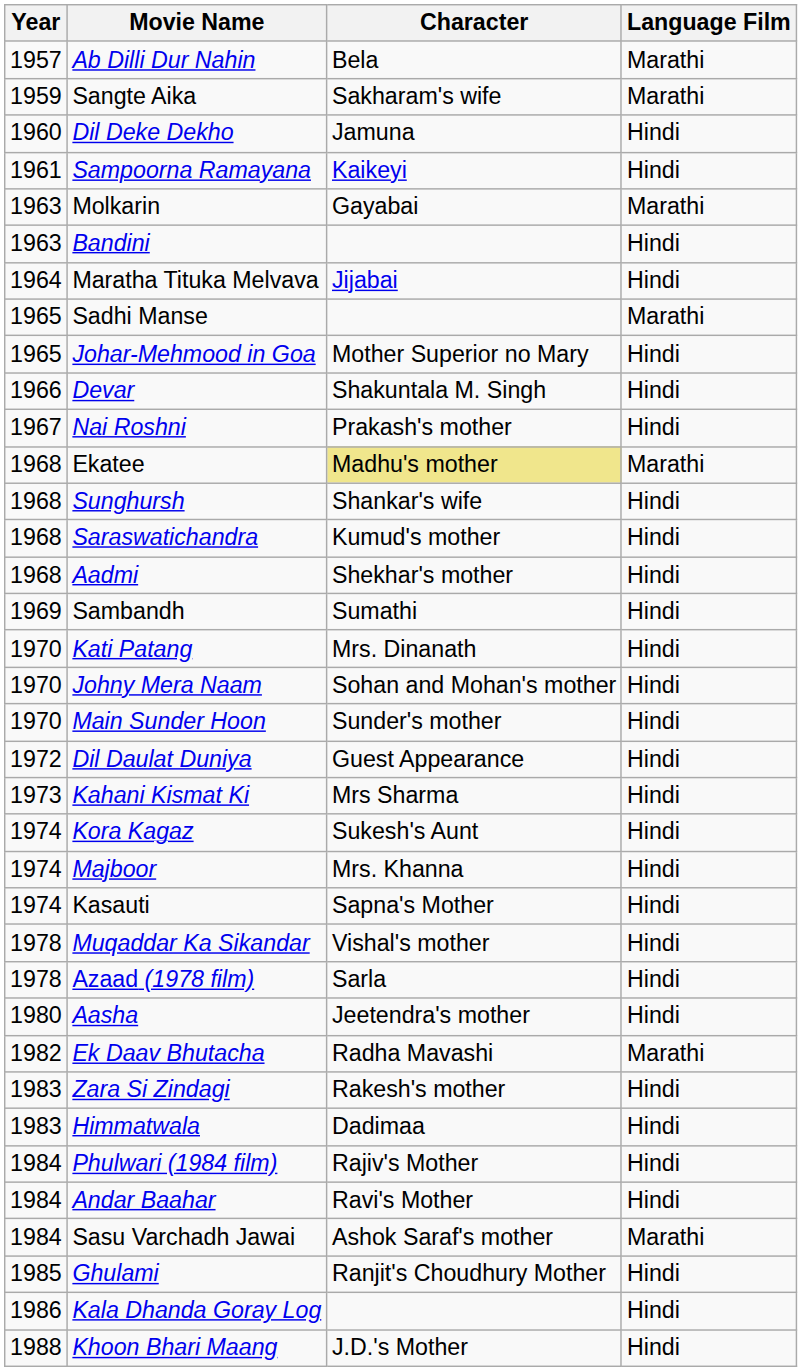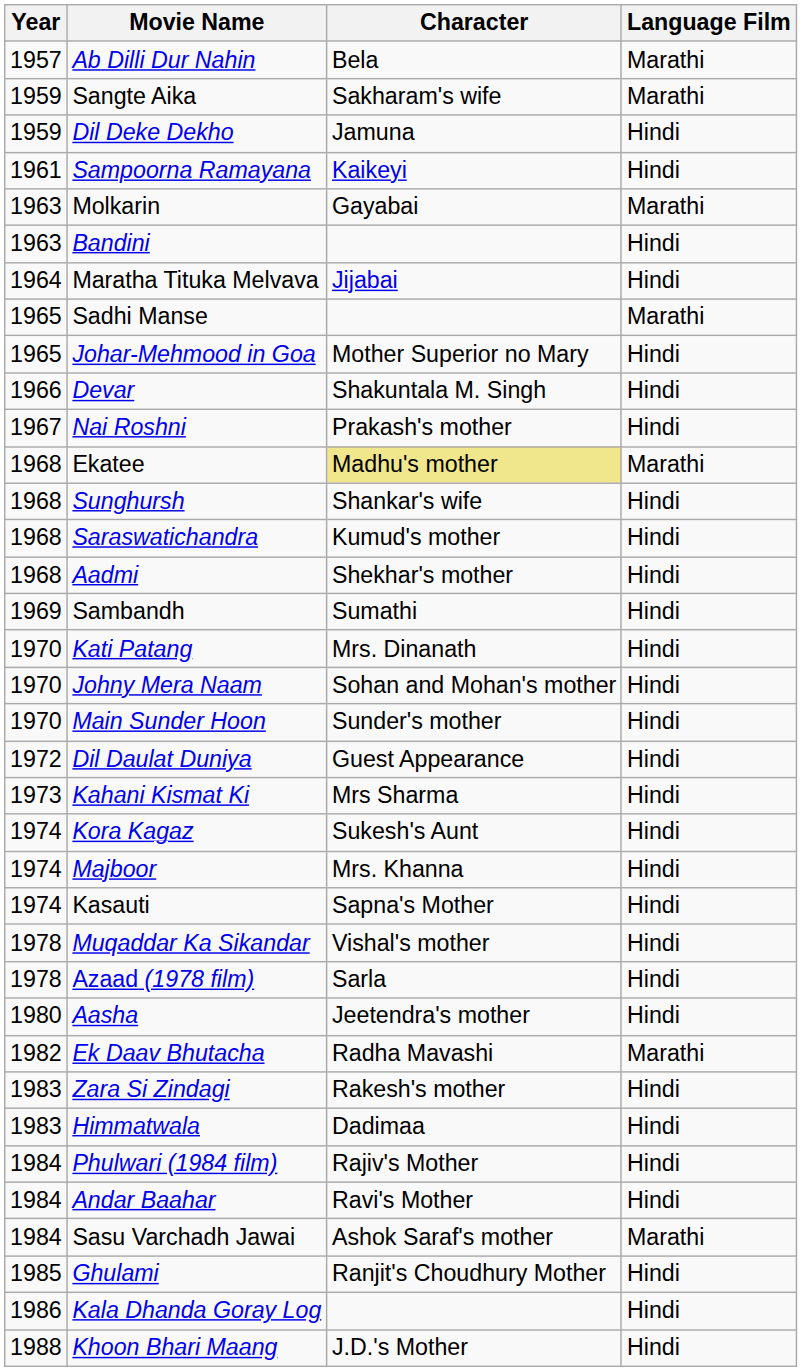Dil Deke Dekho | Year: 1960 -> 1959
